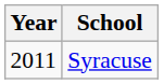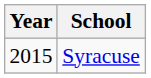Syracuse | Year: 2011 -> 2015
